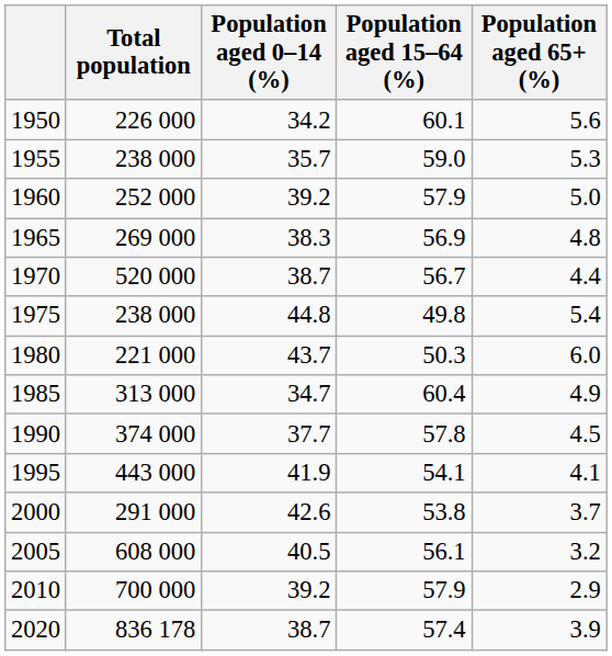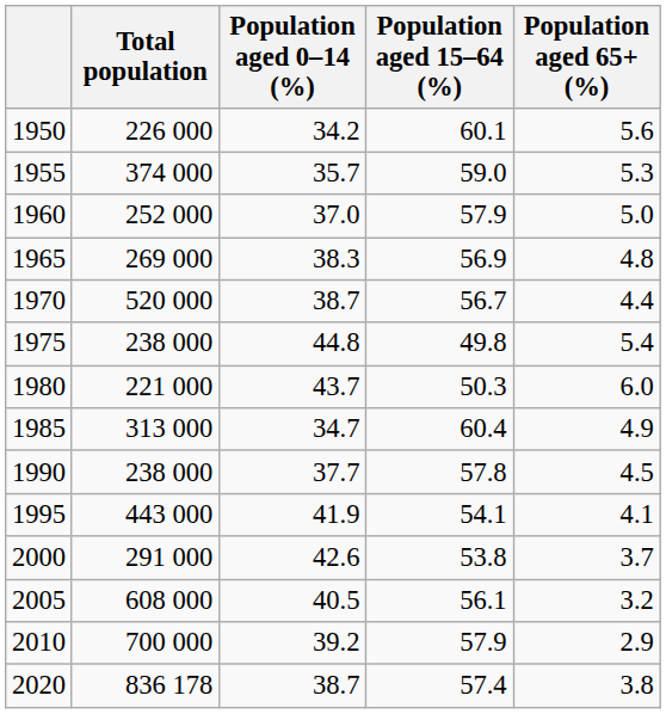1955 | Total population: 238 000 -> 374 000
1960 | Population aged 0–14 (%): 39.2 -> 37.0
1990 | Total population: 374 000 -> 238 000
2020 | Population aged 65+ (%): 3.9 -> 3.8
